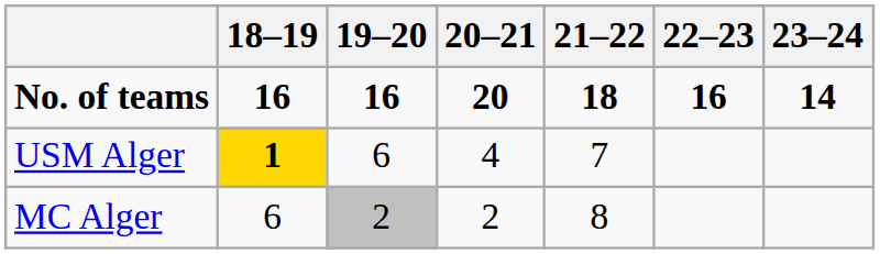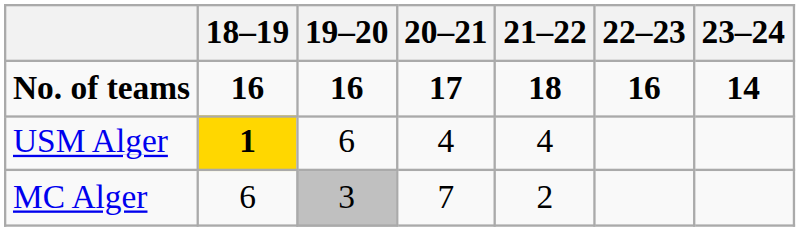No. of teams | 20–21: 20 -> 17
USM Alger | 21–22: 7 -> 4
MC Alger | 19–20: 2 -> 3
MC Alger | 20–21: 2 -> 7
MC Alger | 21–22: 8 -> 2
